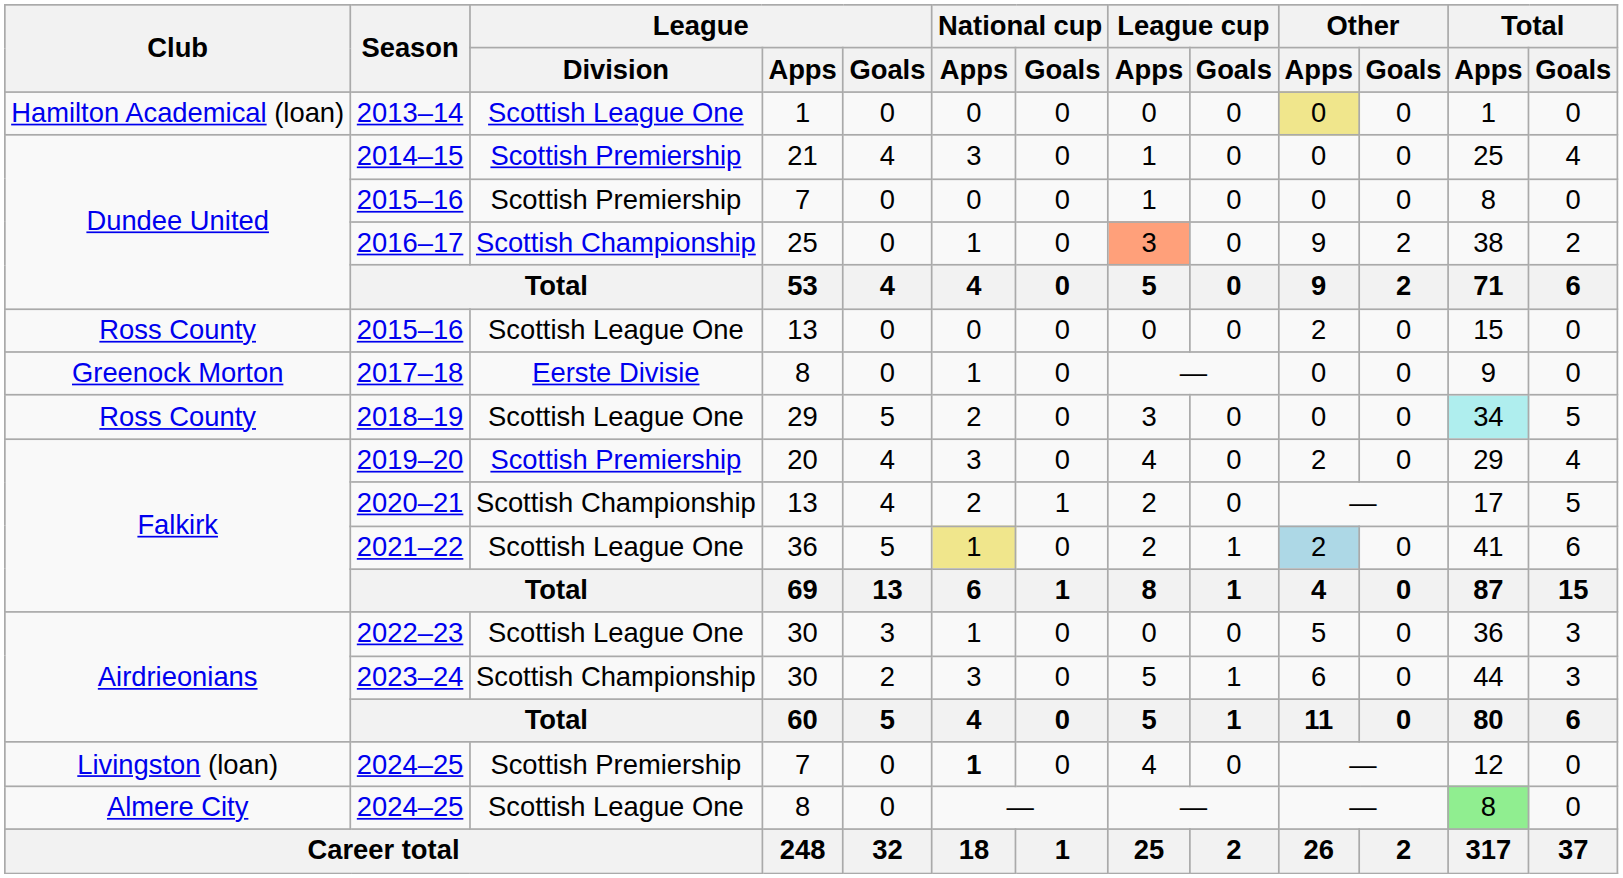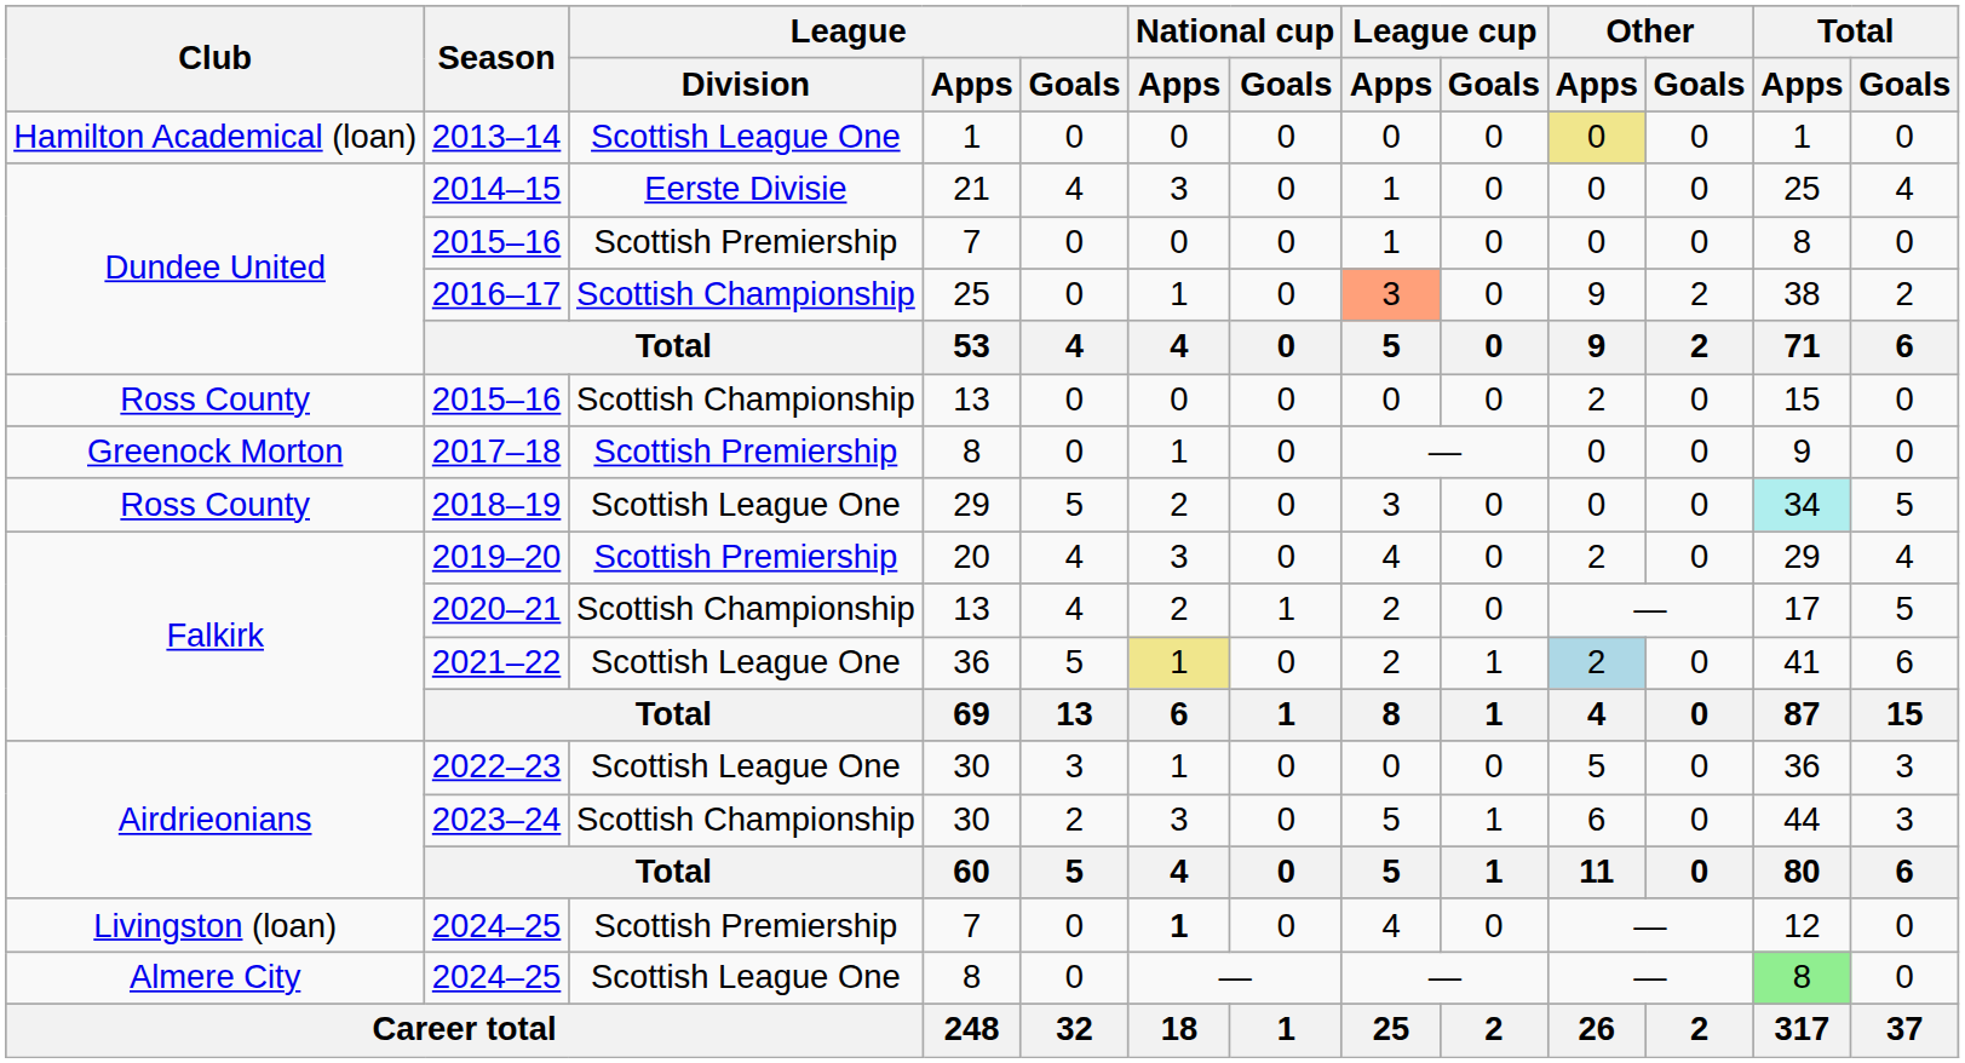2014–15 | League / Division: Scottish Premiership -> Eerste Divisie
2015–16 / 13 | League / Division: Scottish League One -> Scottish Championship
2017–18 | League / Division: Eerste Divisie -> Scottish Premiership
